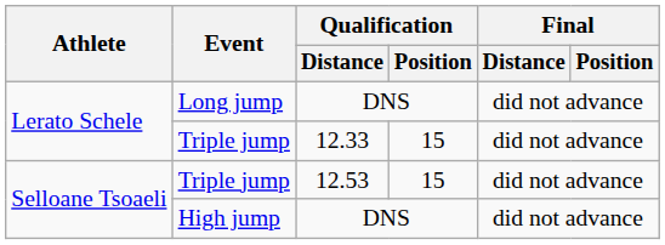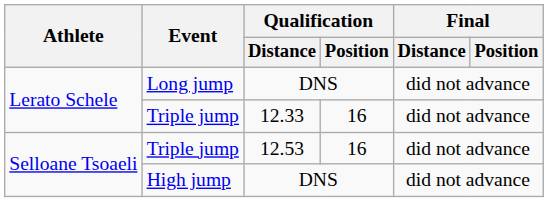Triple jump / 12.33 | Qualification / Position: 15 -> 16
Triple jump / 12.53 | Qualification / Position: 15 -> 16
